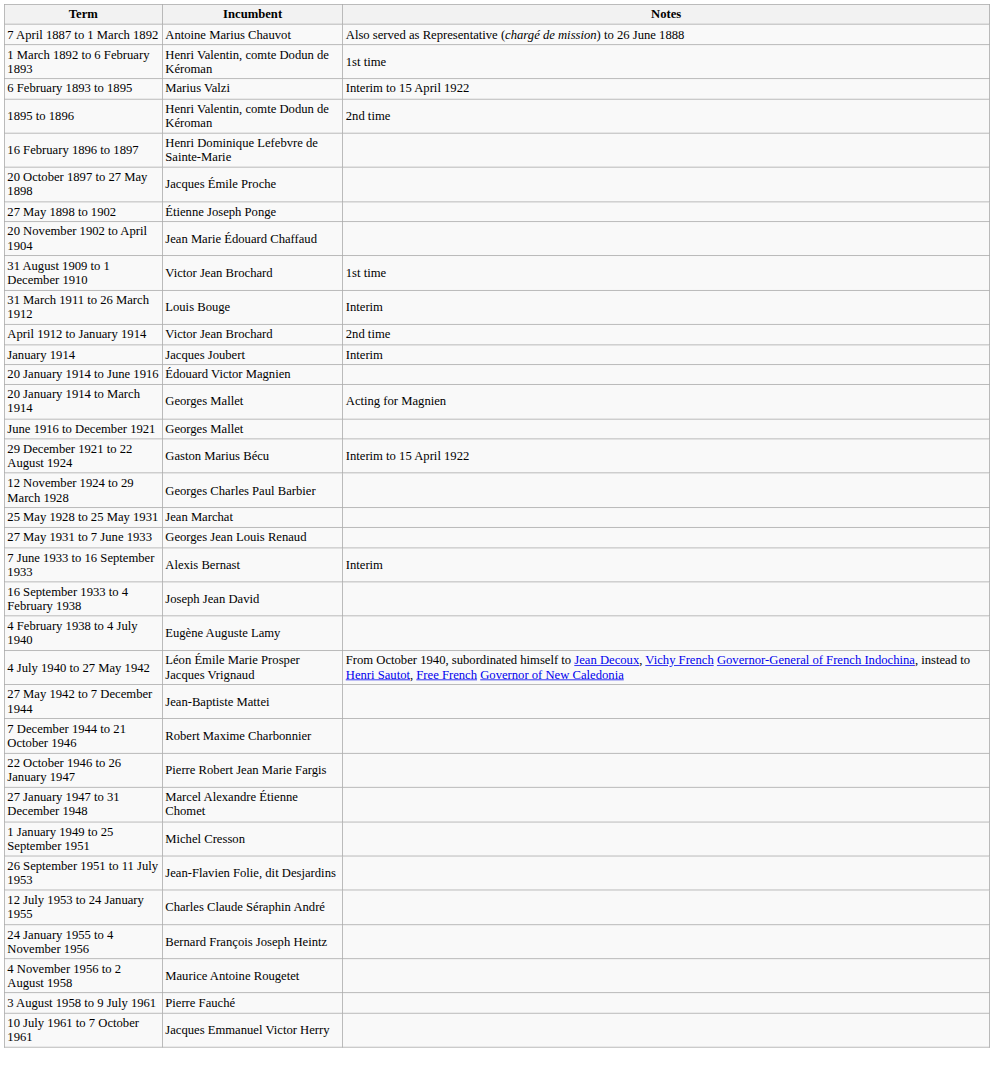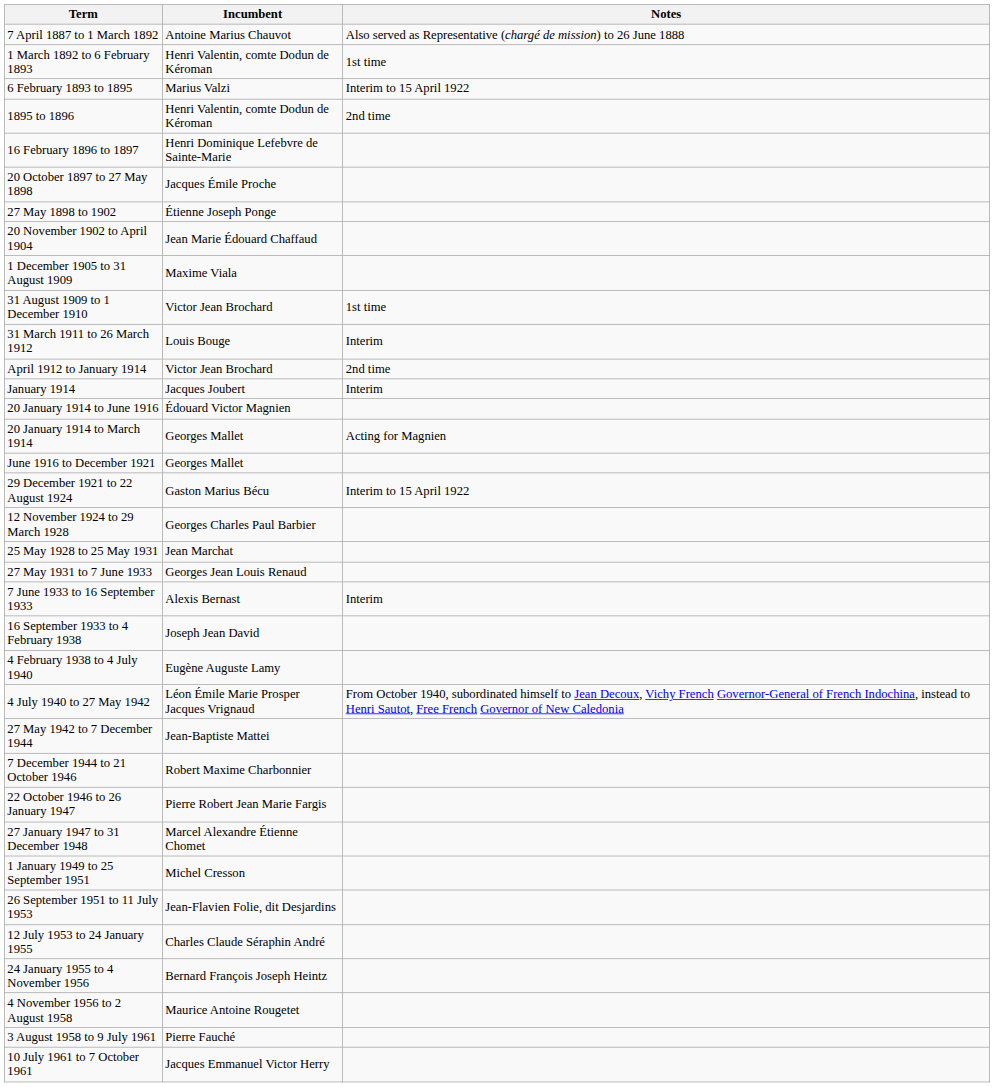+ row: 1 December 1905 to 31 August 1909 | Maxime Viala
